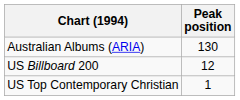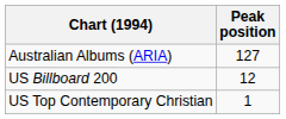Australian Albums (ARIA) | Peak position: 130 -> 127
